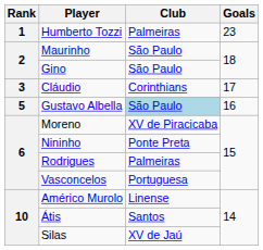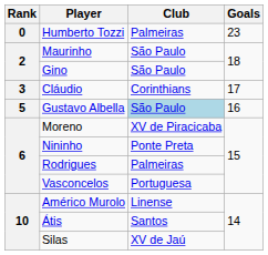Humberto Tozzi | Rank: 1 -> 0
